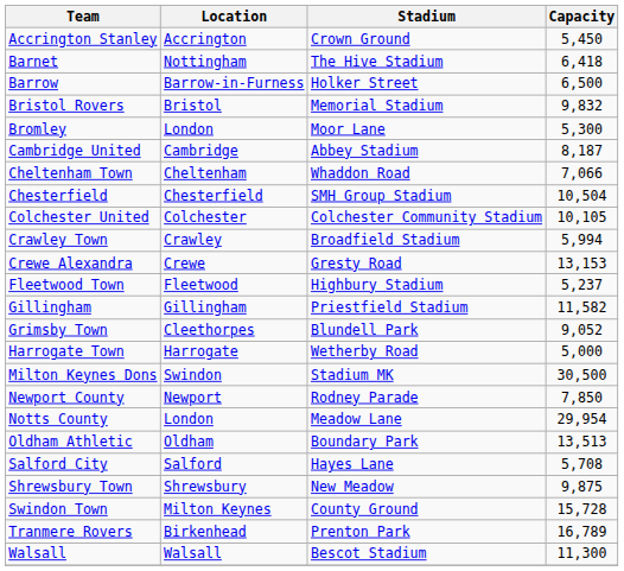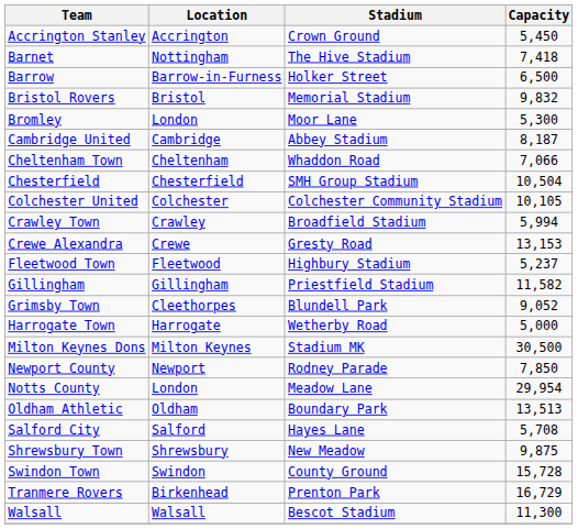Barnet | Capacity: 6,418 -> 7,418
Milton Keynes Dons | Location: Swindon -> Milton Keynes
Swindon Town | Location: Milton Keynes -> Swindon
Tranmere Rovers | Capacity: 16,789 -> 16,729
